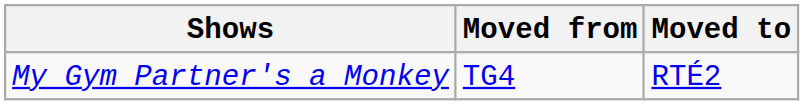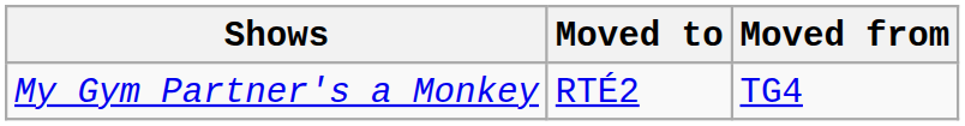columns swapped: Moved from <-> Moved to
